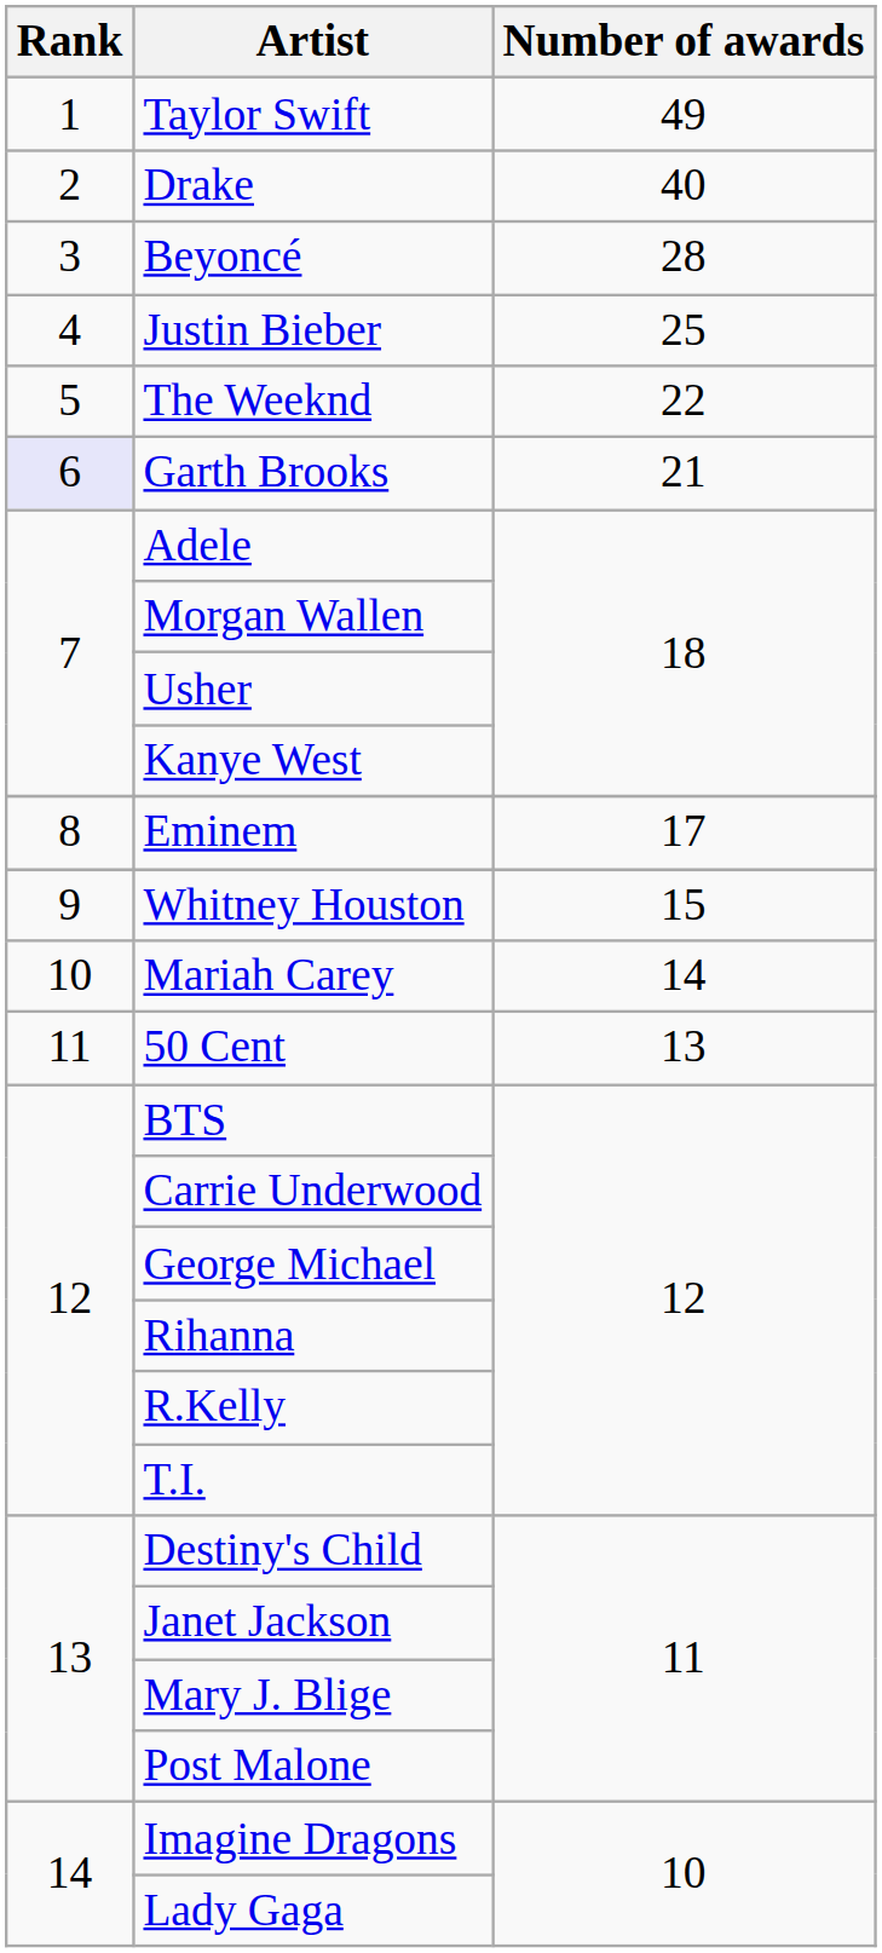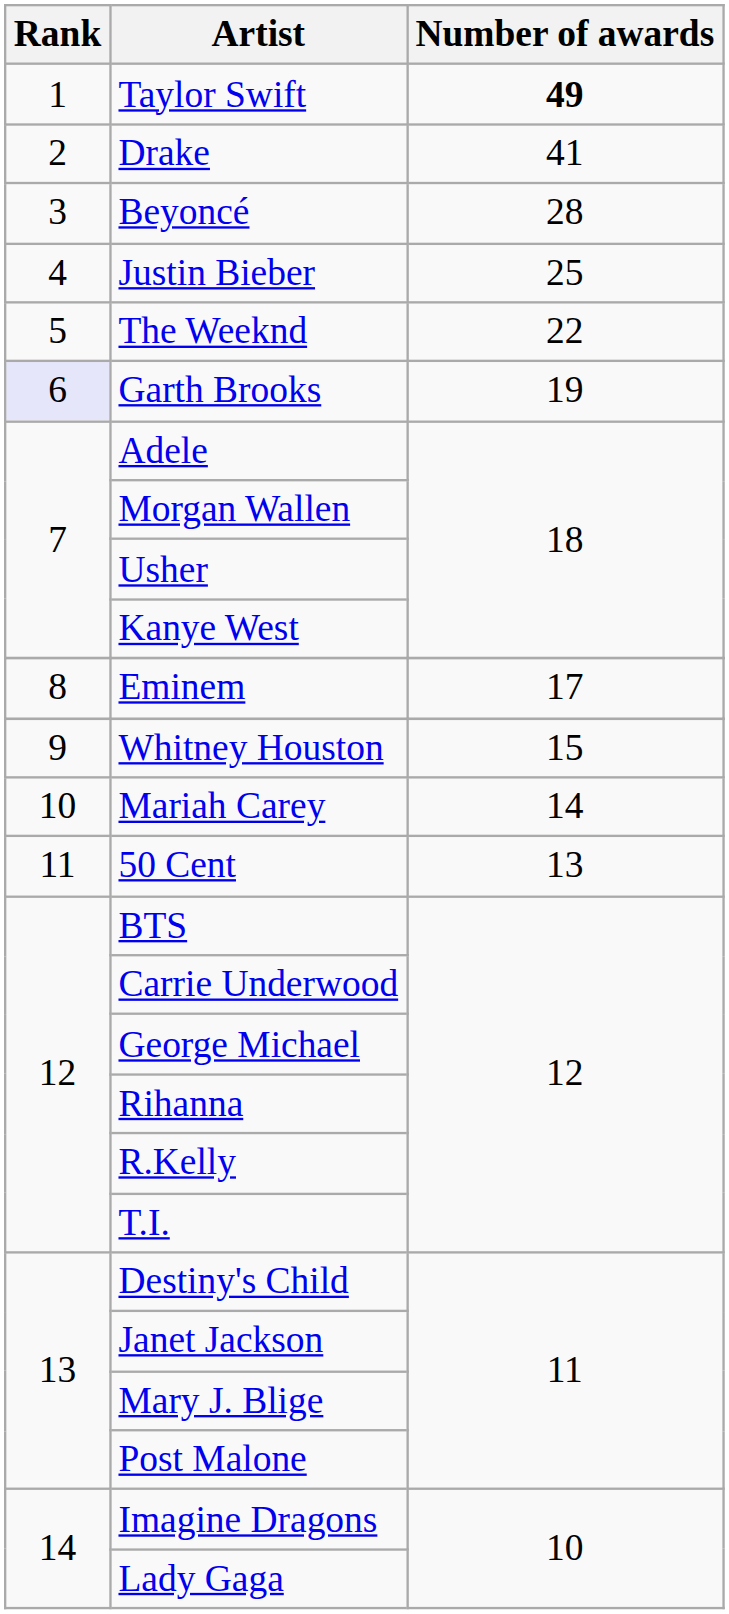Taylor Swift | Number of awards: normal -> bold
Drake | Number of awards: 40 -> 41
Garth Brooks | Number of awards: 21 -> 19
